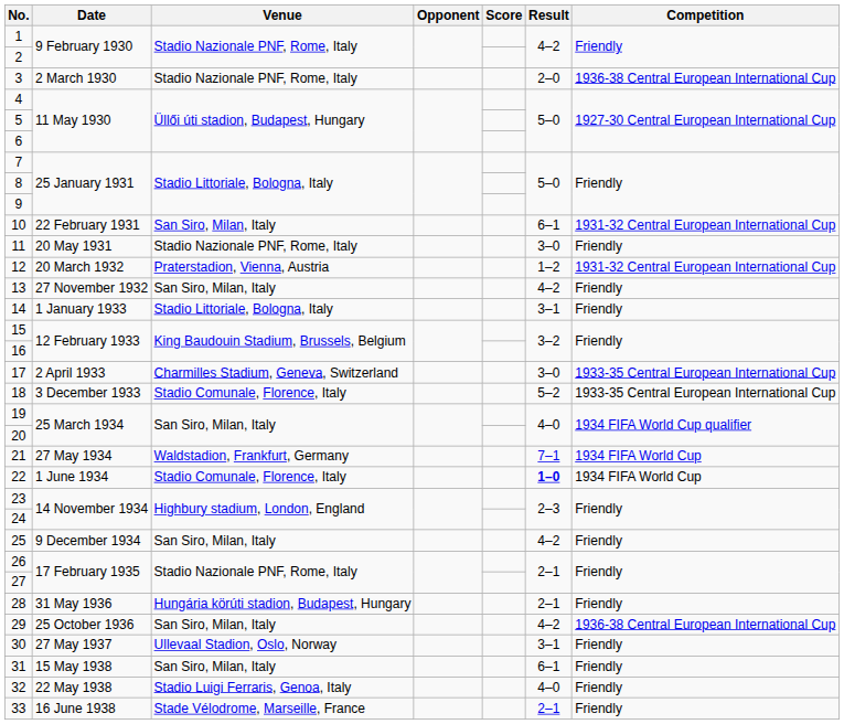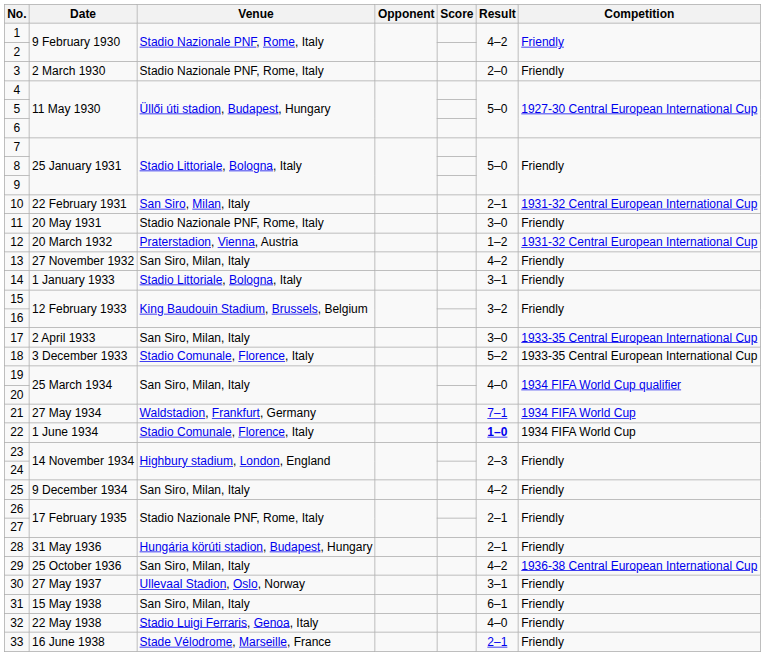3 | Competition: 1936-38 Central European International Cup -> Friendly
10 | Result: 6–1 -> 2–1
17 | Venue: Charmilles Stadium, Geneva, Switzerland -> San Siro, Milan, Italy
